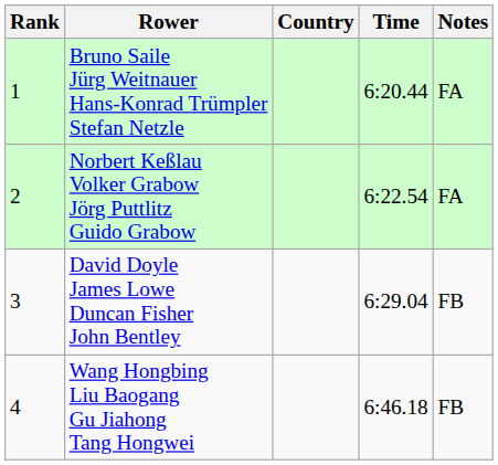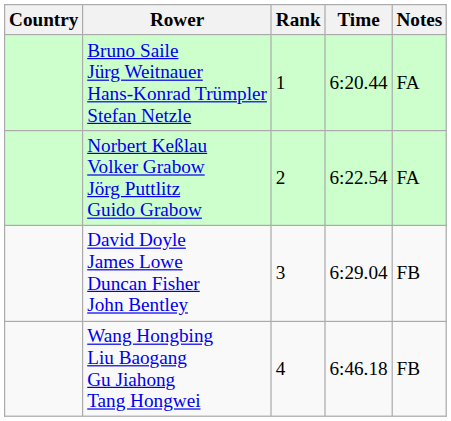columns swapped: Rank <-> Country
